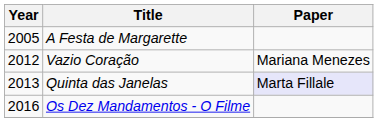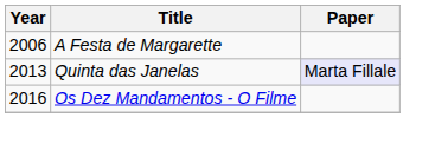A Festa de Margarette | Year: 2005 -> 2006
- row: 2012 | Vazio Coração | Mariana Menezes
